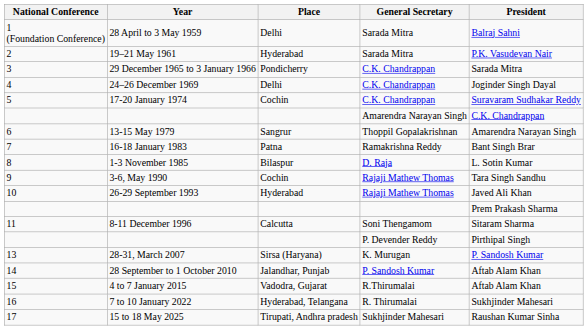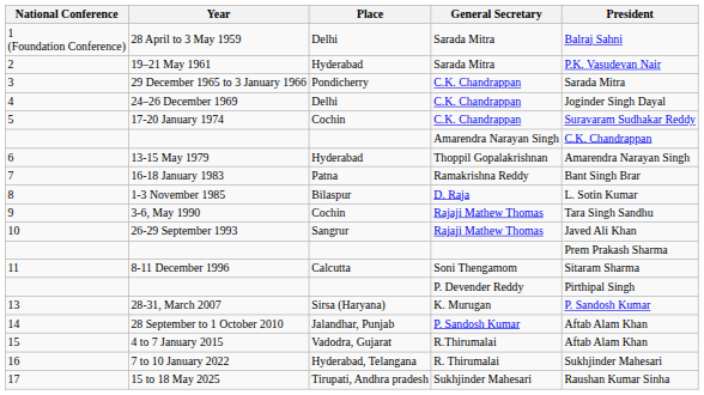6 | Place: Sangrur -> Hyderabad
10 | Place: Hyderabad -> Sangrur
